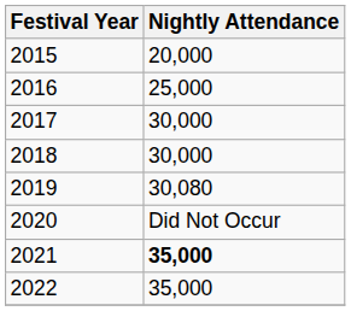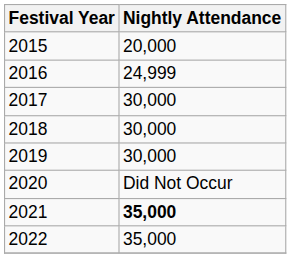2016 | Nightly Attendance: 25,000 -> 24,999
2019 | Nightly Attendance: 30,080 -> 30,000
